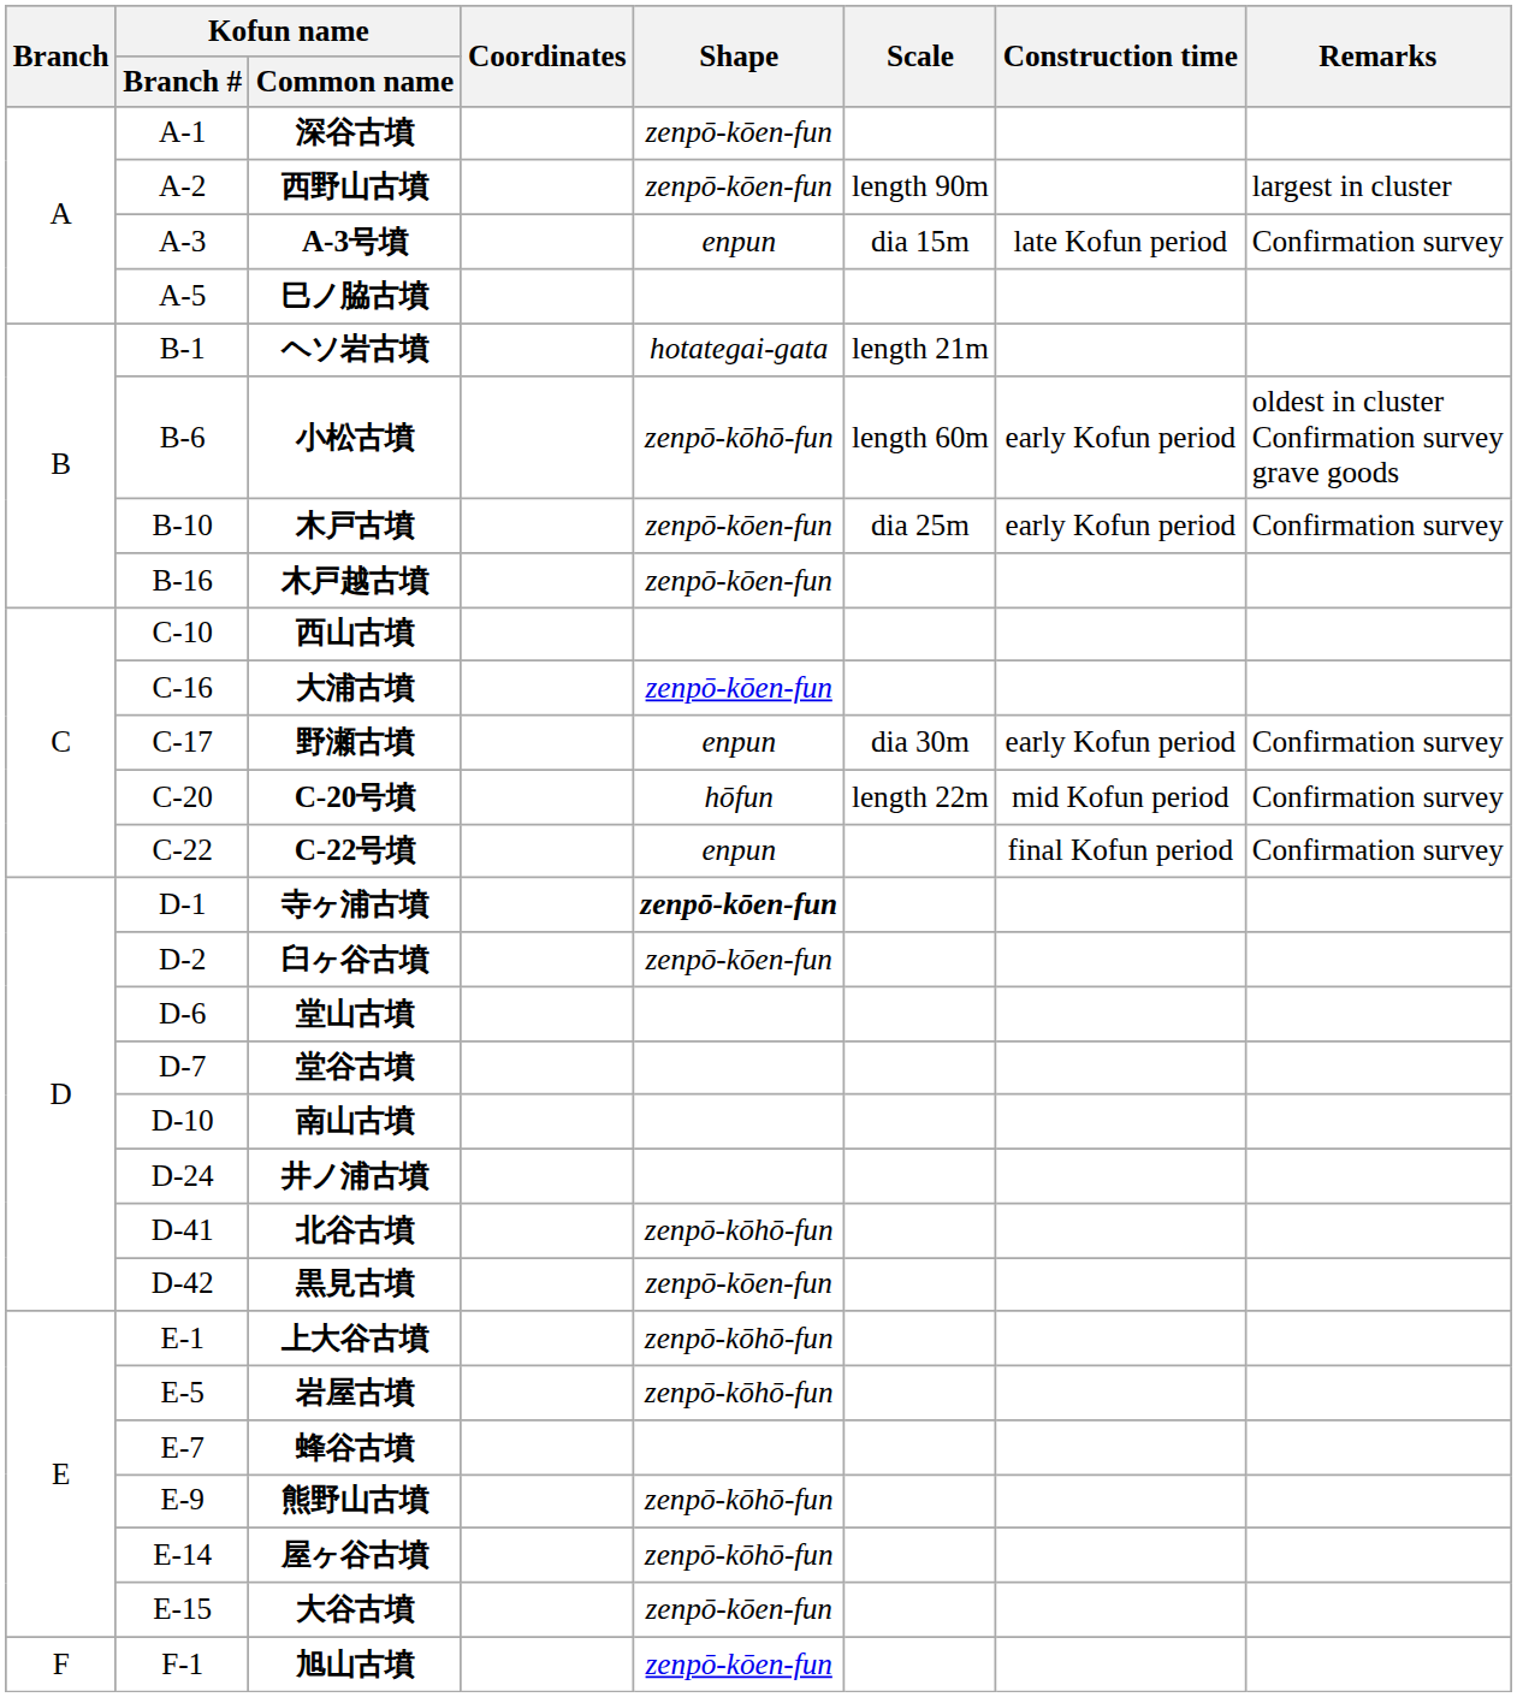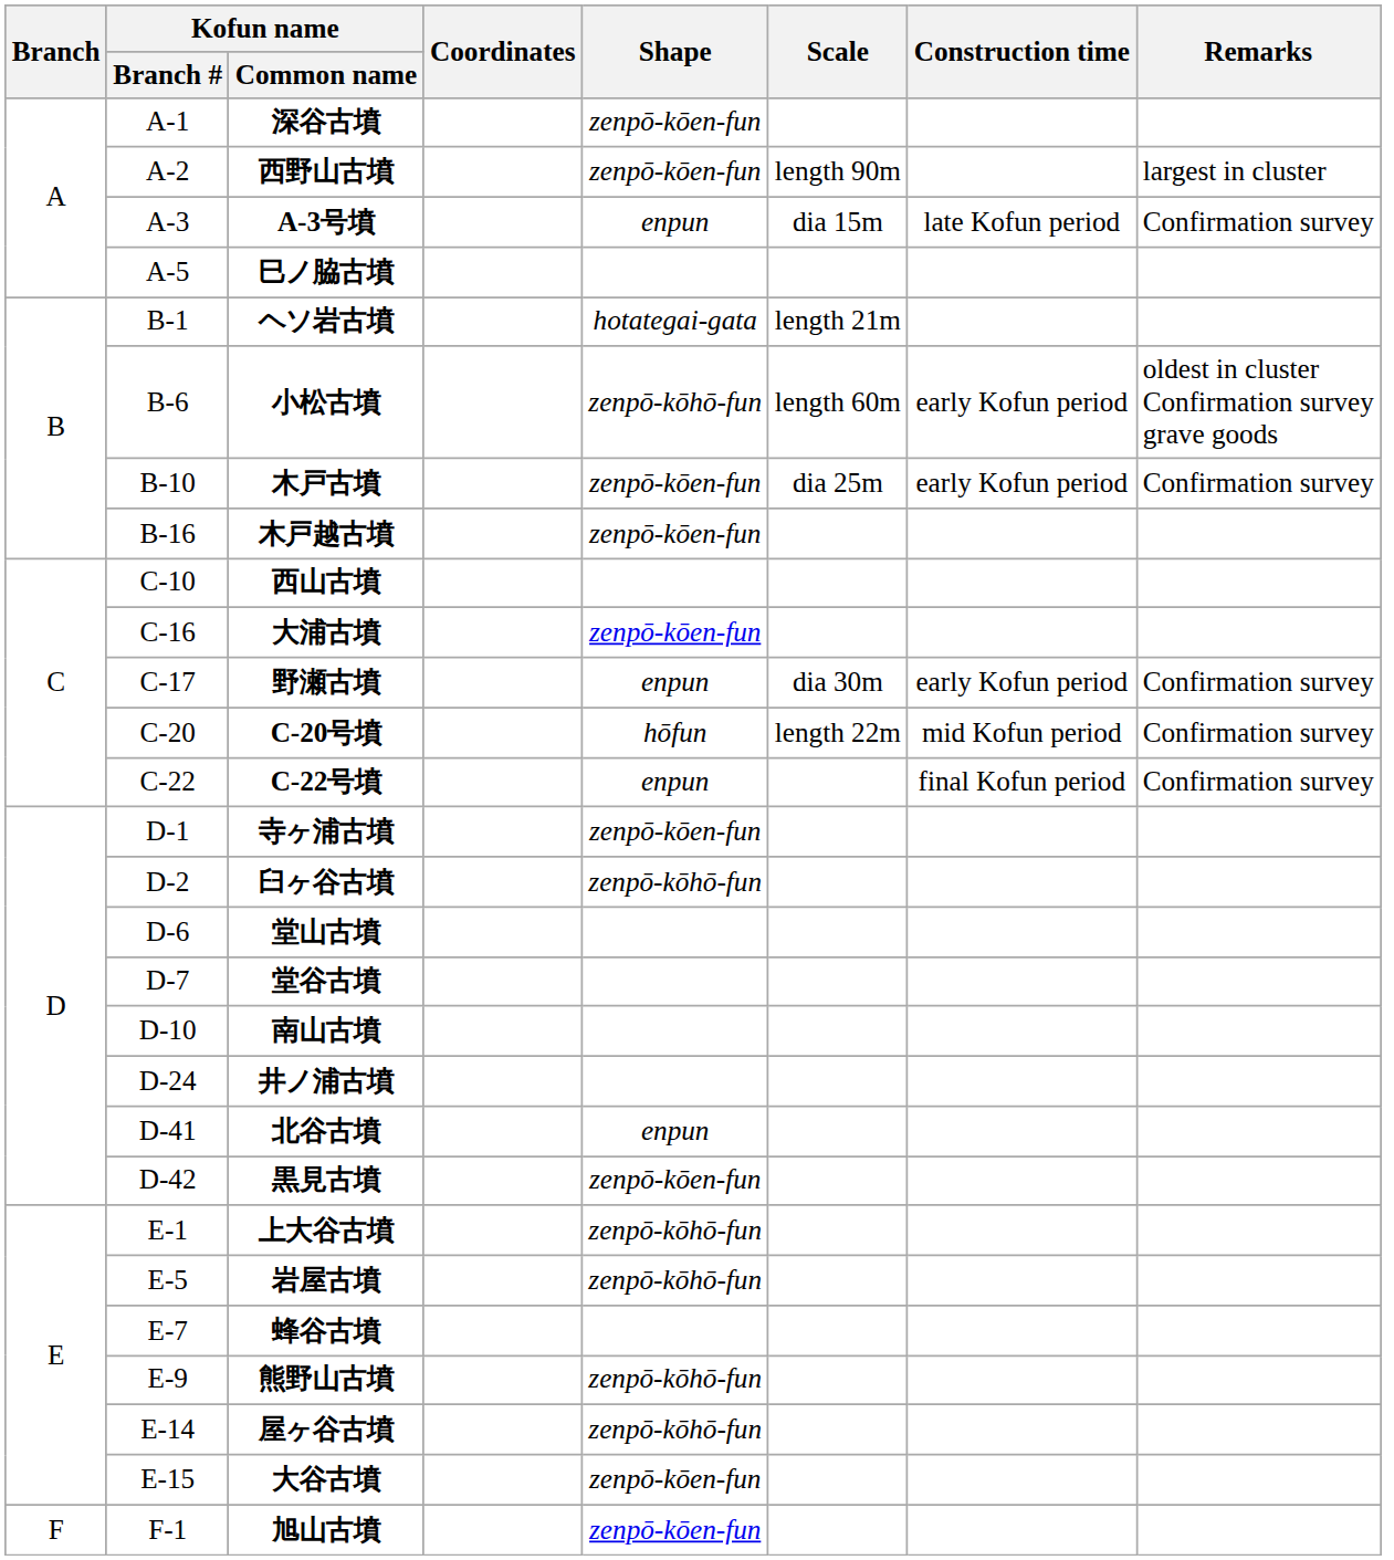寺ヶ浦古墳 | Shape: bold -> normal
臼ヶ谷古墳 | Shape: zenpō-kōen-fun -> zenpō-kōhō-fun
北谷古墳 | Shape: zenpō-kōhō-fun -> enpun
